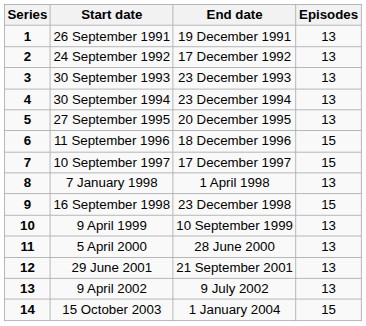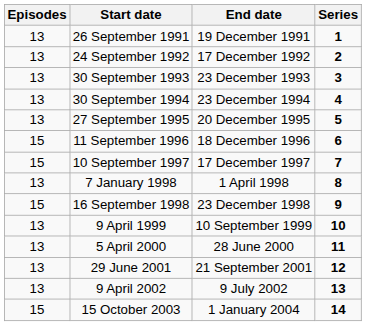columns swapped: Series <-> Episodes
